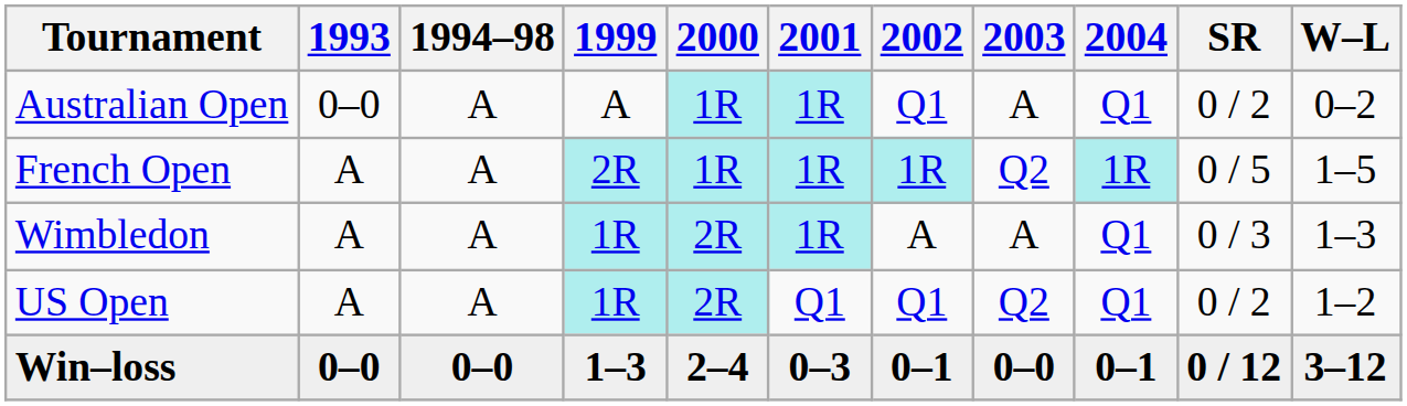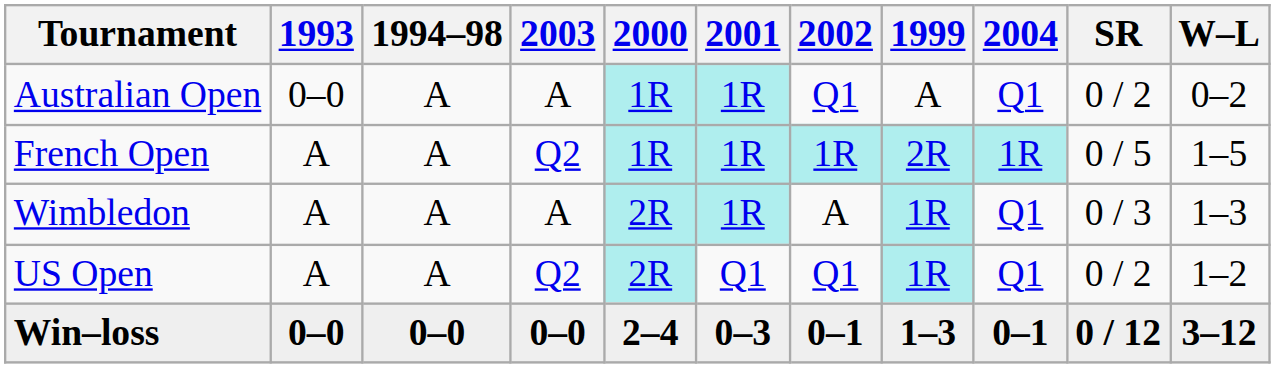columns swapped: 1999 <-> 2003
